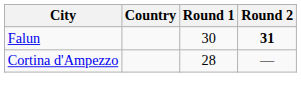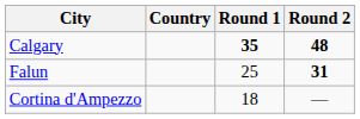+ row: Calgary | 35 | 48
Falun | Round 1: 30 -> 25
Cortina d'Ampezzo | Round 1: 28 -> 18
